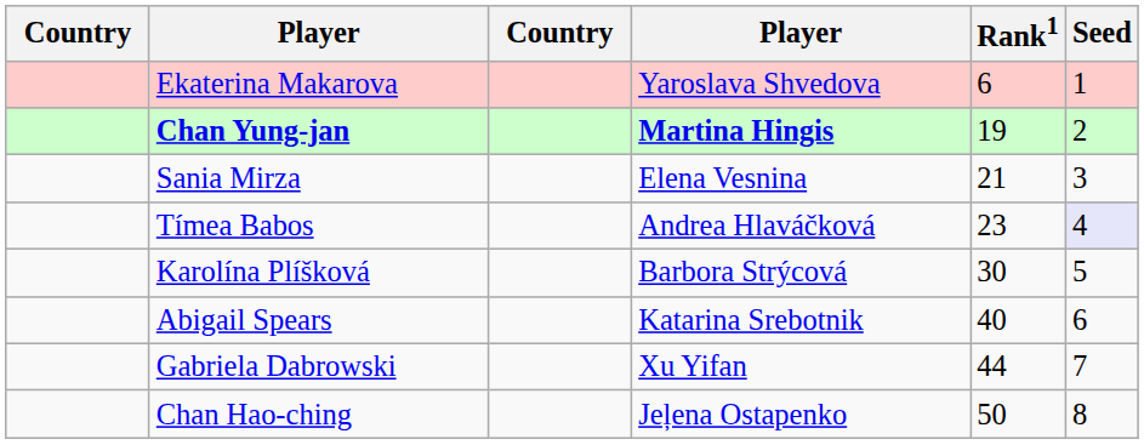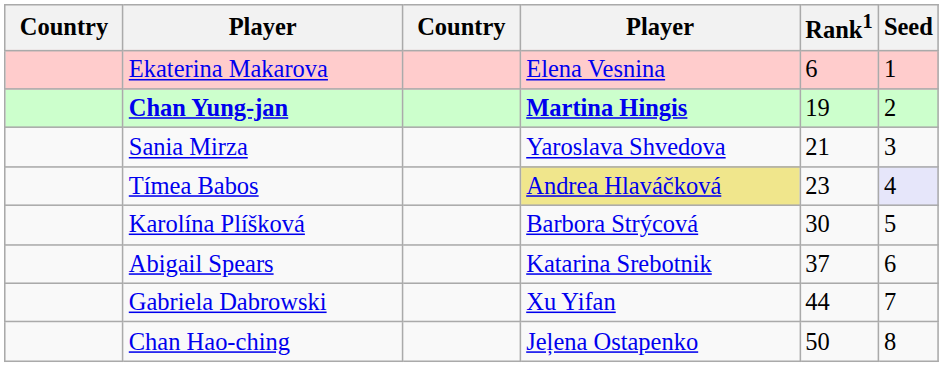Ekaterina Makarova | column 4: Yaroslava Shvedova -> Elena Vesnina
Sania Mirza | column 4: Elena Vesnina -> Yaroslava Shvedova
Tímea Babos | column 4: no background -> khaki background
Abigail Spears | Rank1: 40 -> 37
